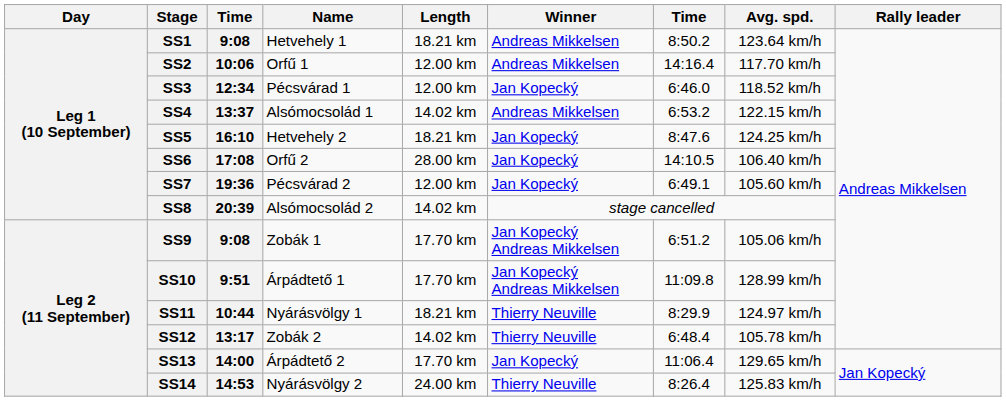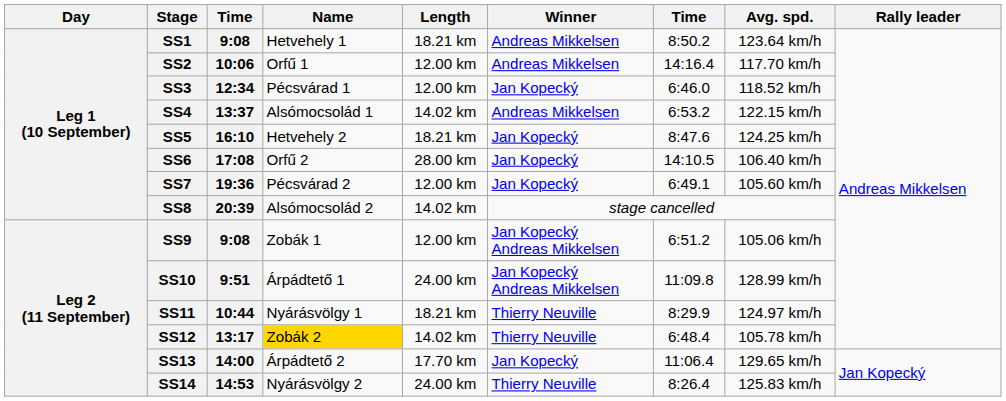SS9 | Length: 17.70 km -> 12.00 km
SS10 | Length: 17.70 km -> 24.00 km
SS12 | Name: no background -> gold background
